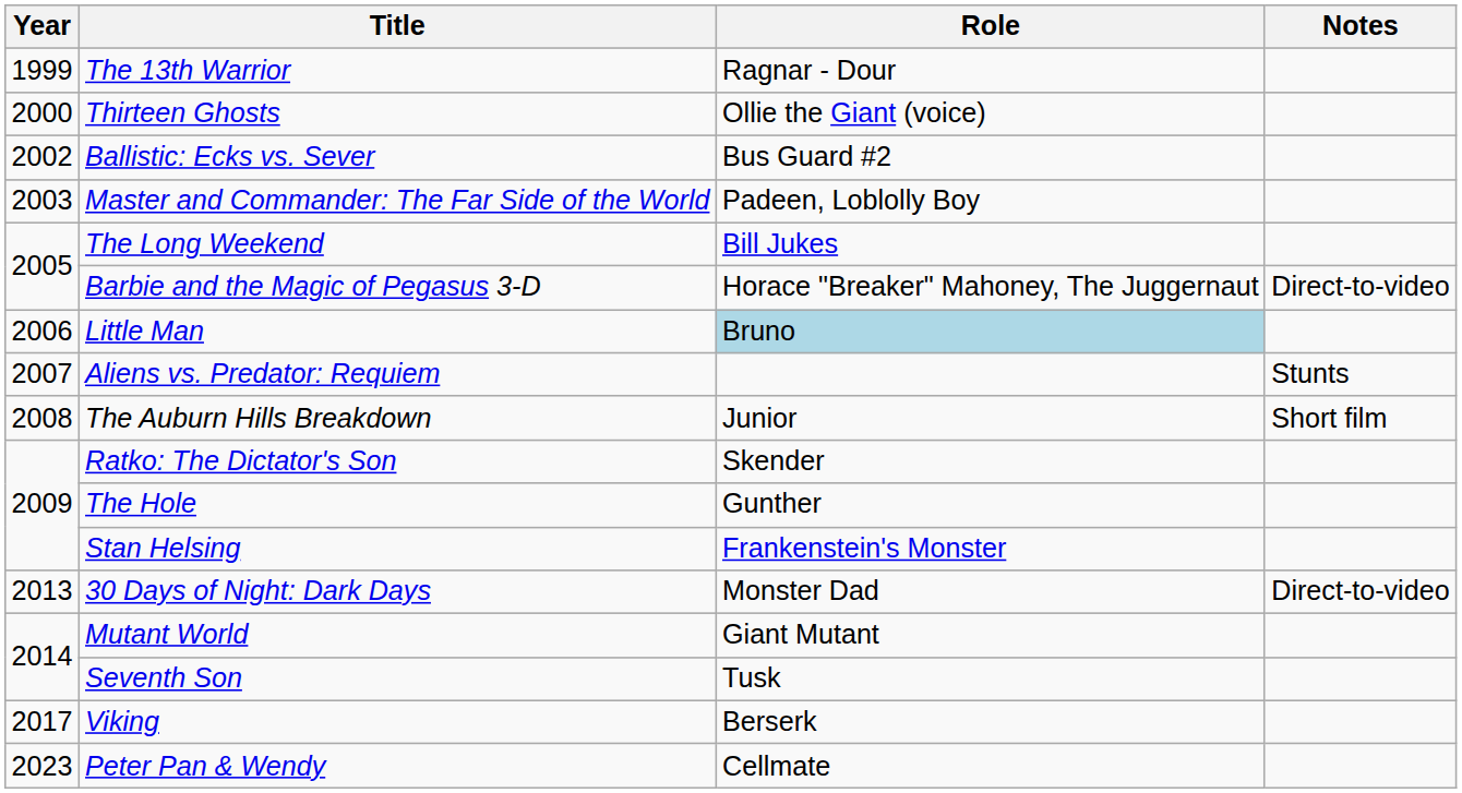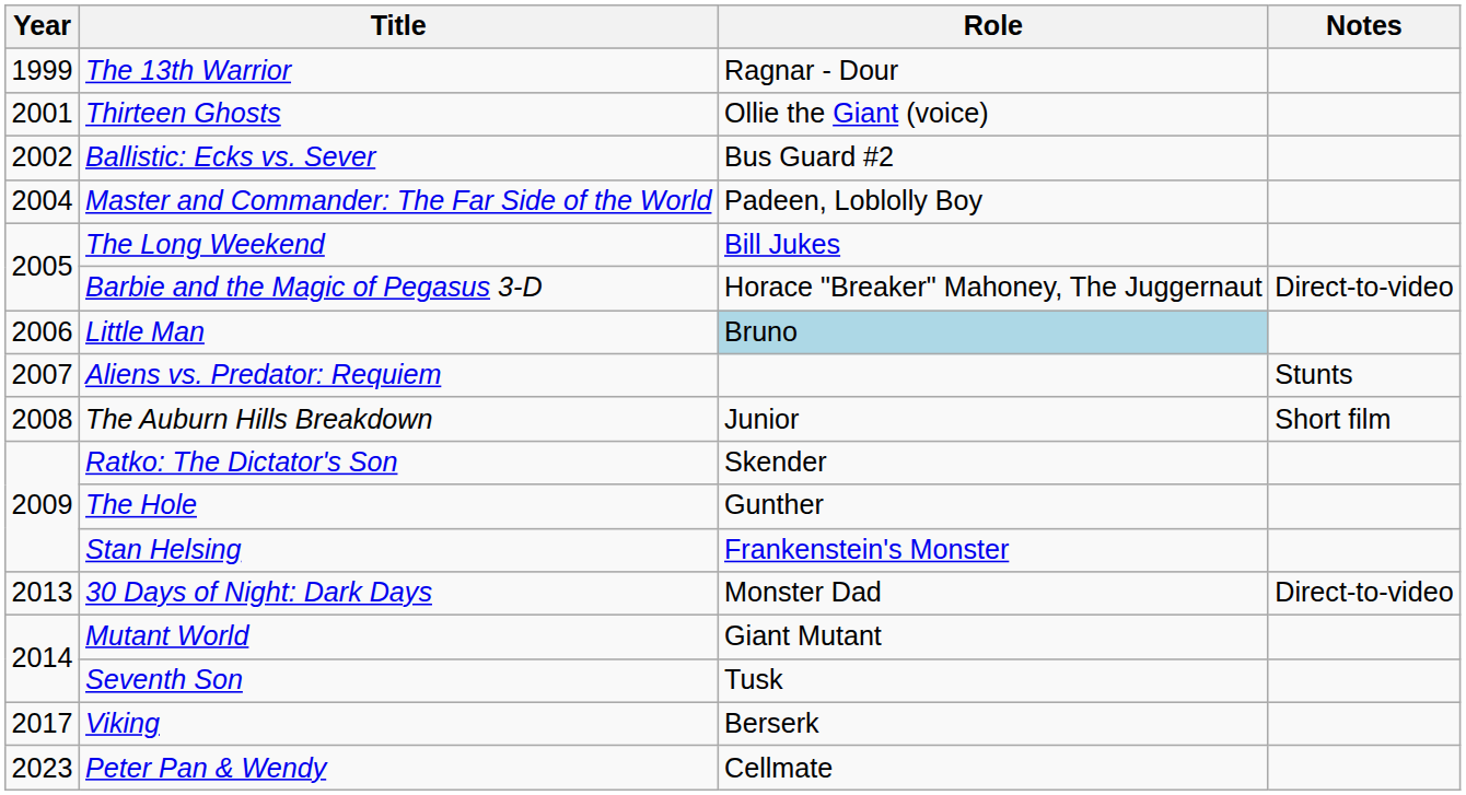Thirteen Ghosts | Year: 2000 -> 2001
Master and Commander: The Far Side of the World | Year: 2003 -> 2004
